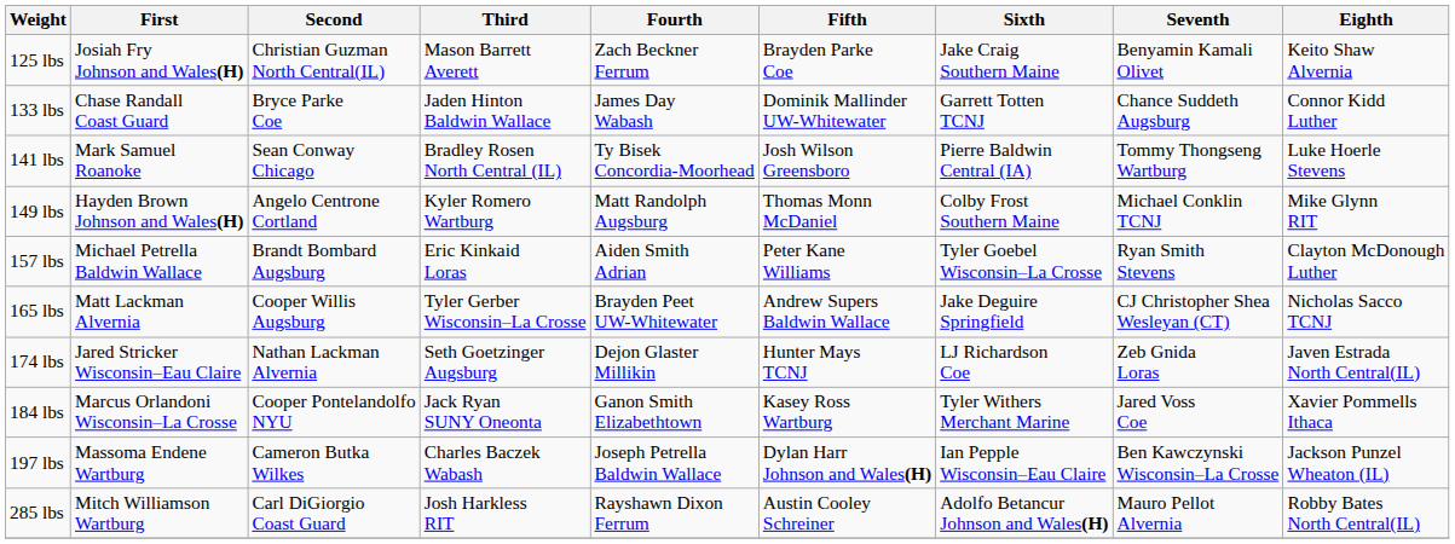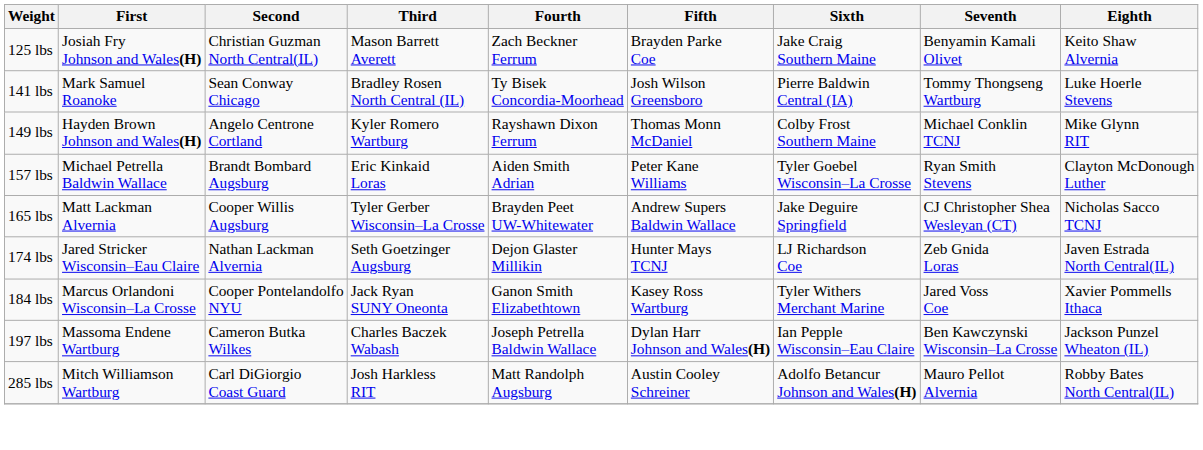- row: 133 lbs | Chase Randall Coast Guard | Bryce Parke Coe | Jaden Hinton Baldwin Wallace | James Day Wabash | Dominik Mallinder UW-Whitewater | Garrett Totten TCNJ | Chance Suddeth Augsburg | Connor Kidd Luther
149 lbs | Fourth: Matt Randolph Augsburg -> Rayshawn Dixon Ferrum
285 lbs | Fourth: Rayshawn Dixon Ferrum -> Matt Randolph Augsburg
